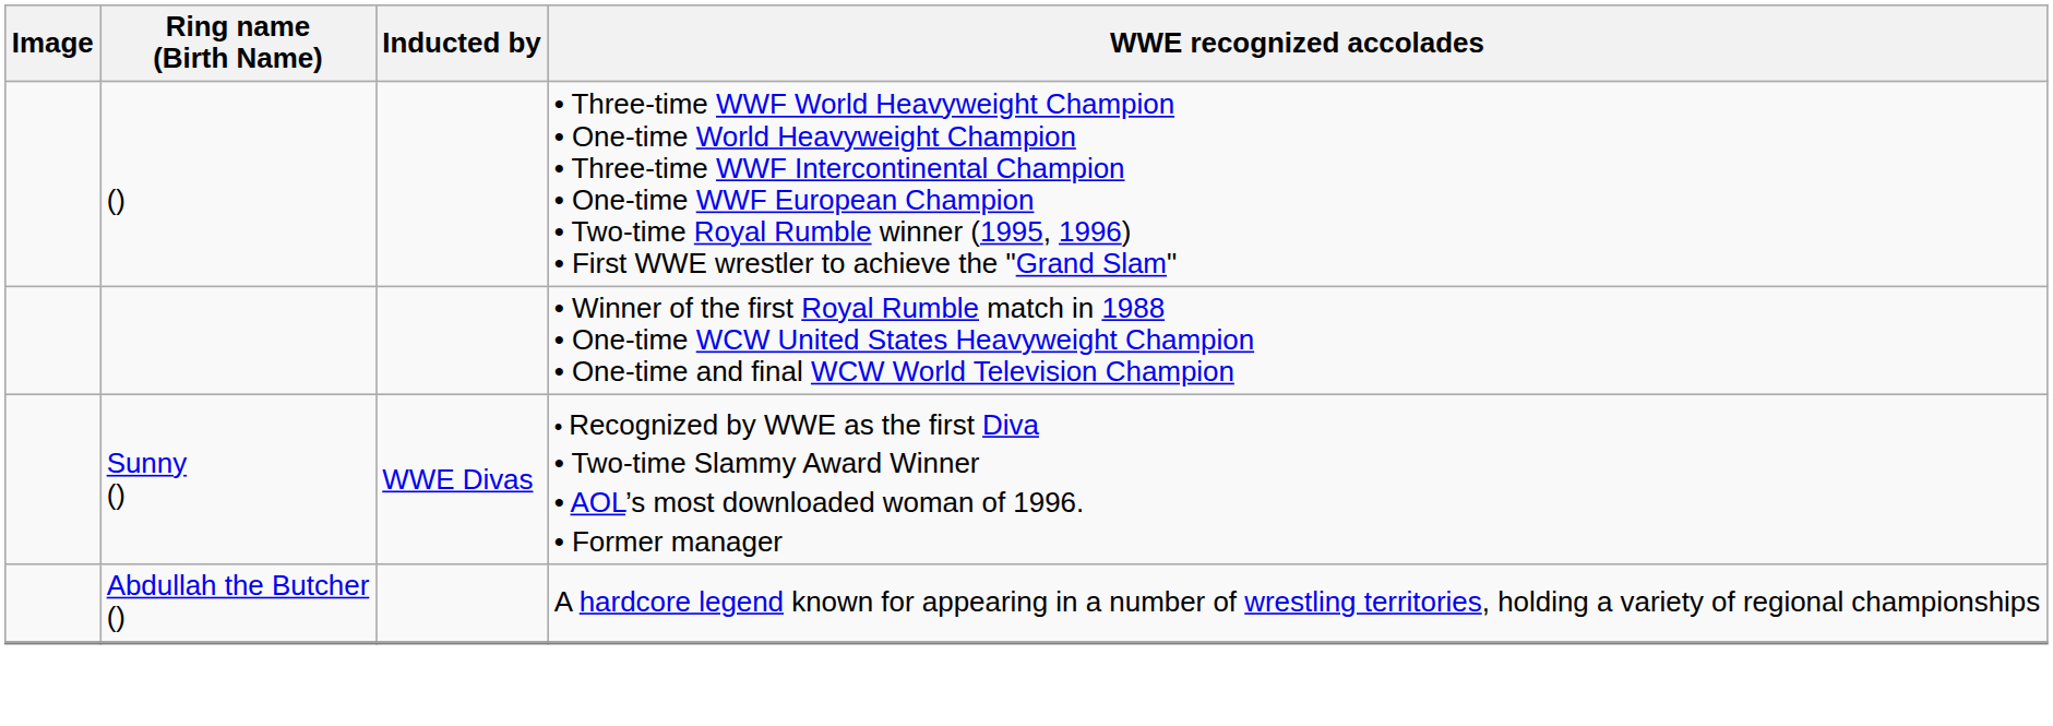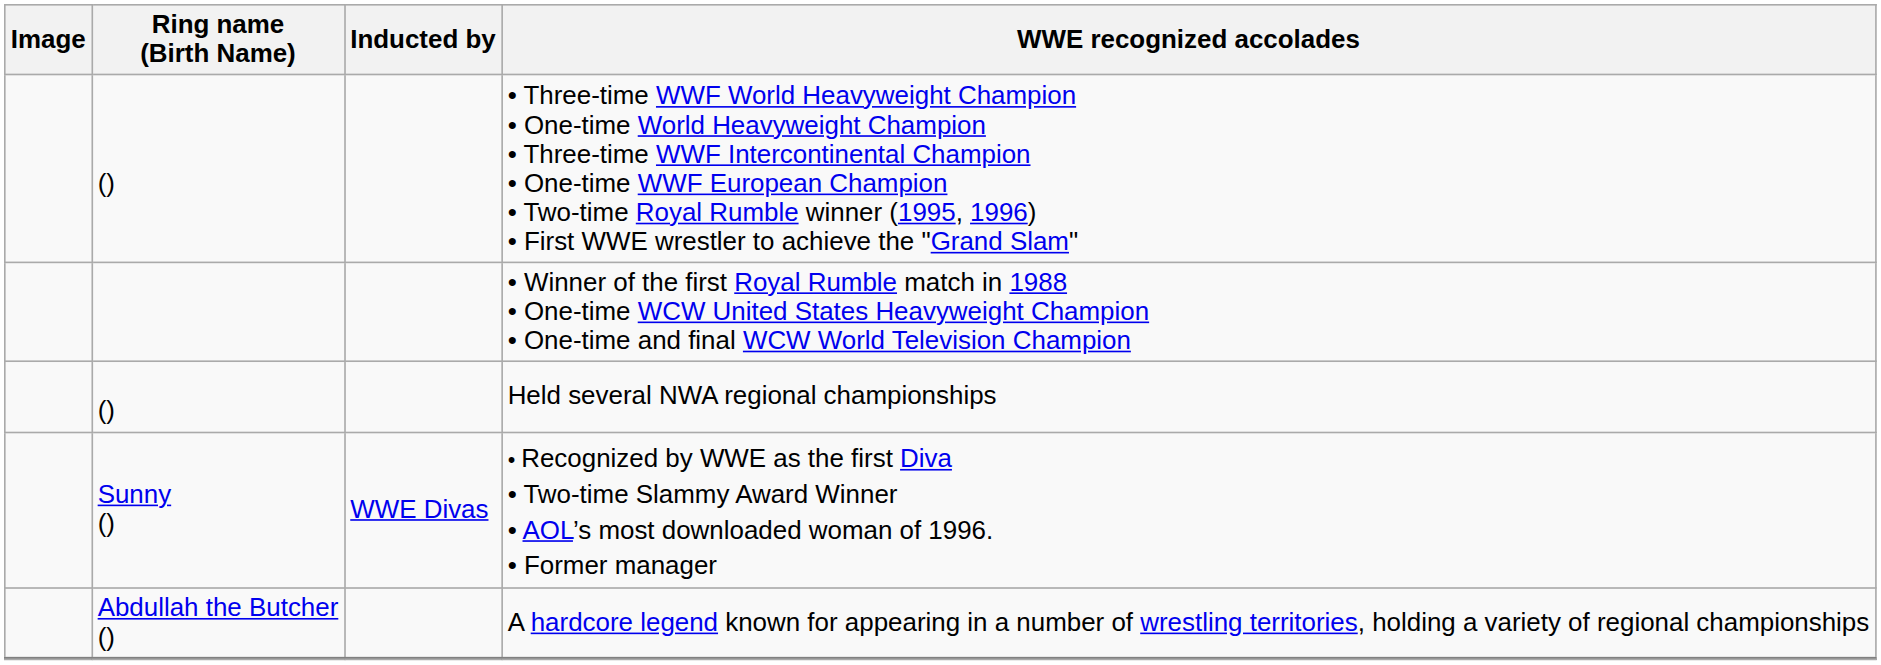+ row: () | Held several NWA regional championships
